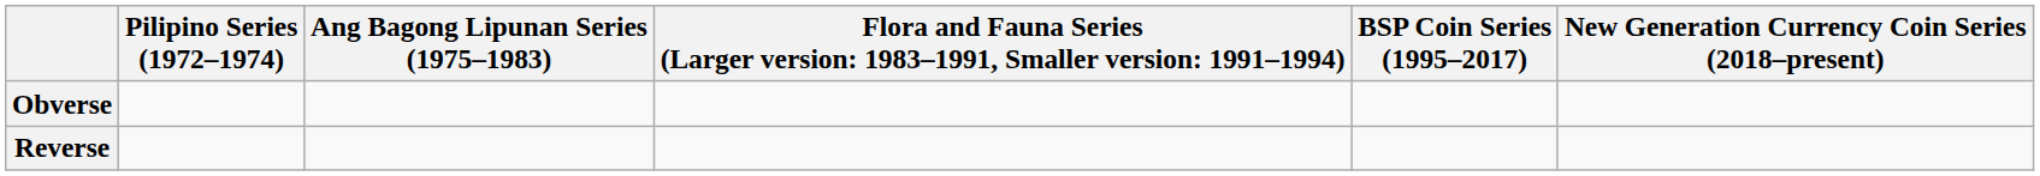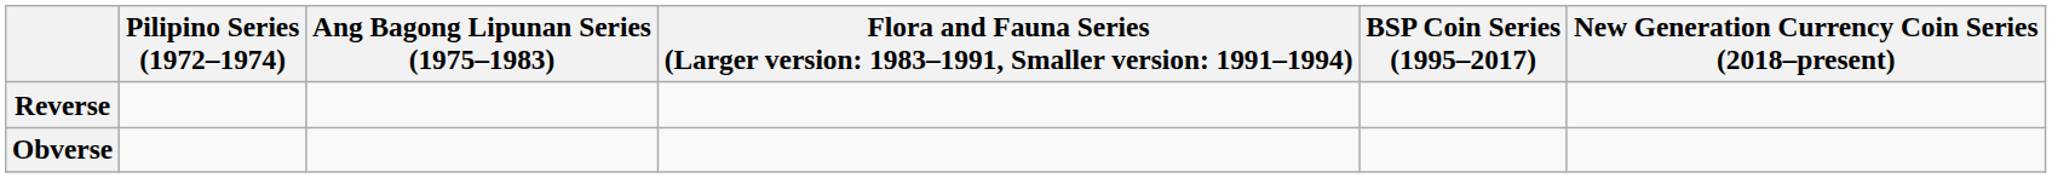rows swapped: Obverse <-> Reverse
